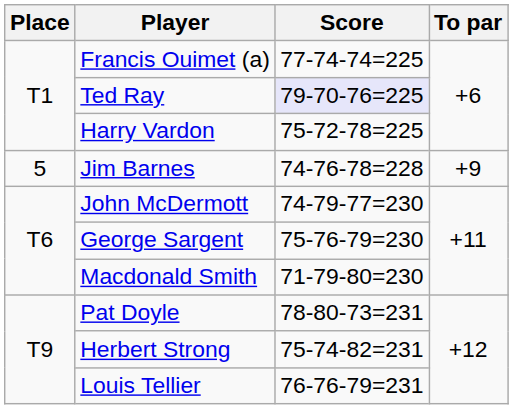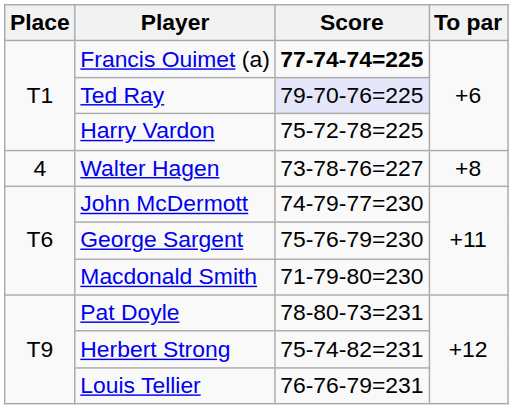Francis Ouimet (a) | Score: normal -> bold
+ row: 4 | Walter Hagen | 73-78-76=227 | +8
- row: 5 | Jim Barnes | 74-76-78=228 | +9
